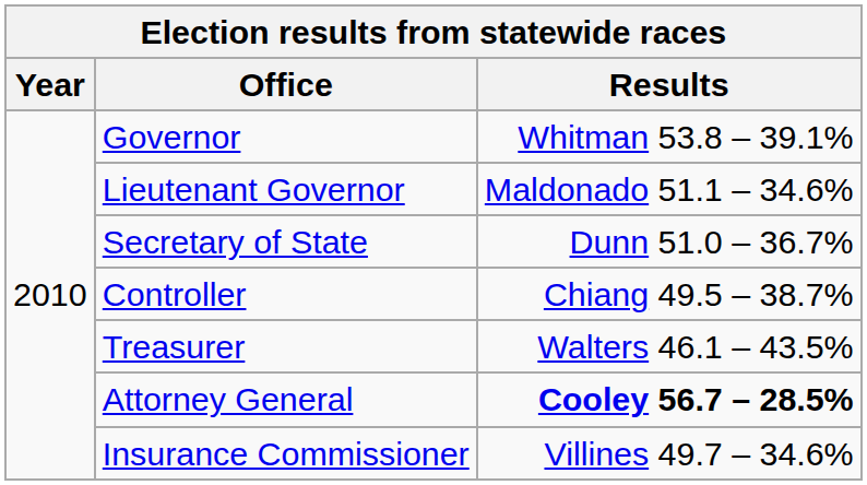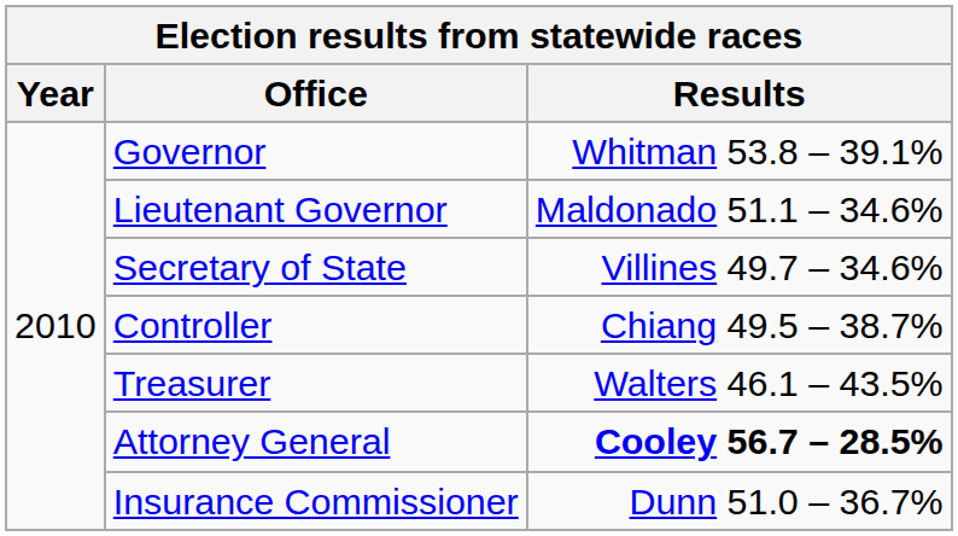Secretary of State | Results: Dunn 51.0 – 36.7% -> Villines 49.7 – 34.6%
Insurance Commissioner | Results: Villines 49.7 – 34.6% -> Dunn 51.0 – 36.7%
